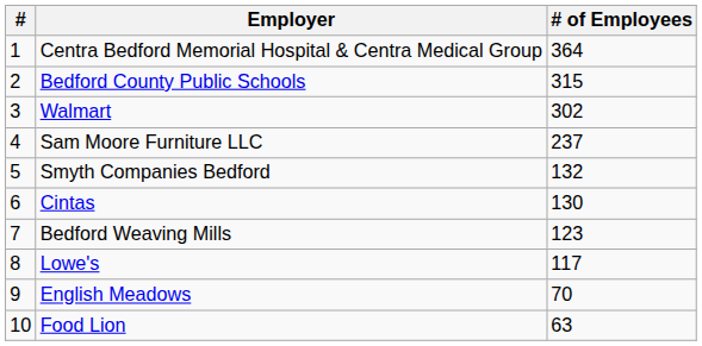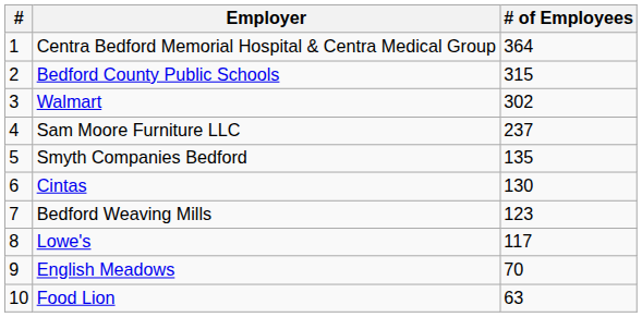Smyth Companies Bedford | # of Employees: 132 -> 135
